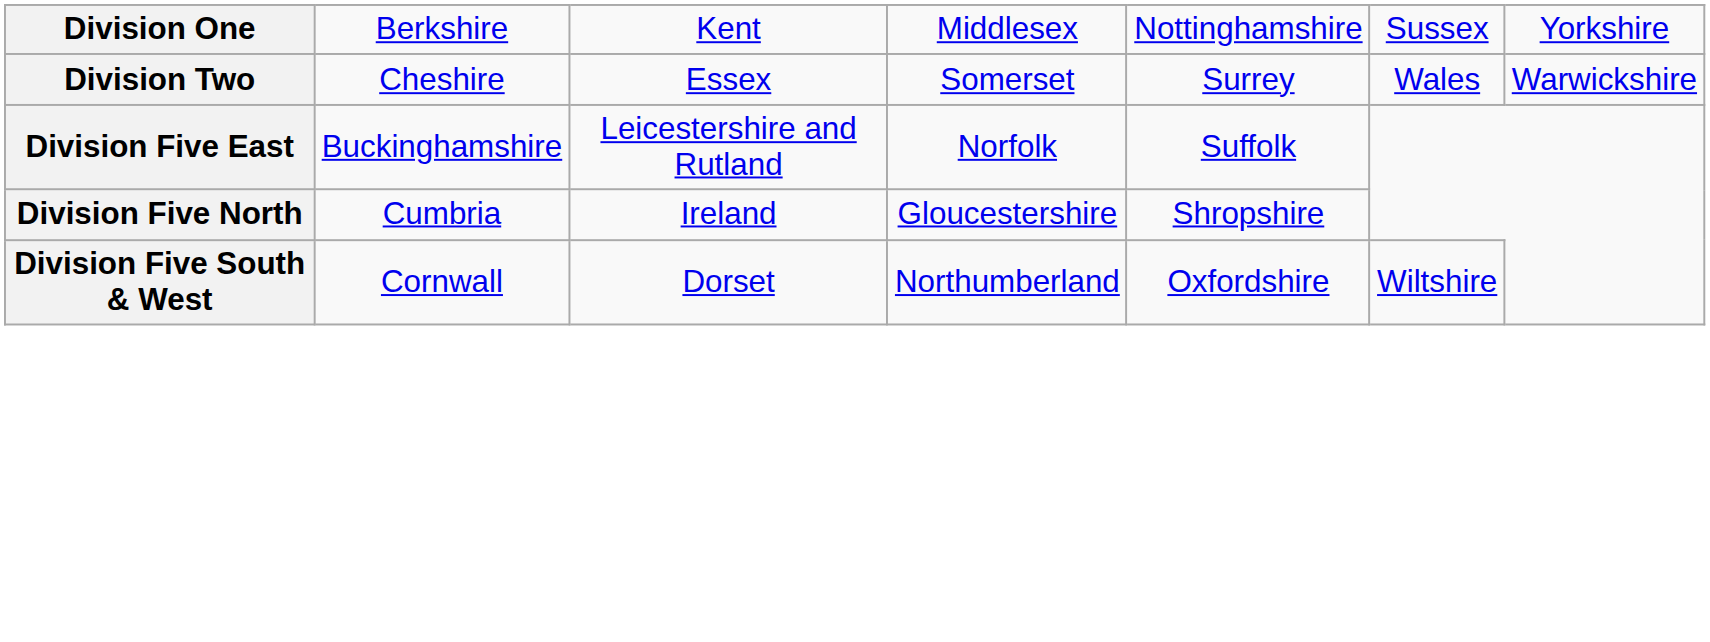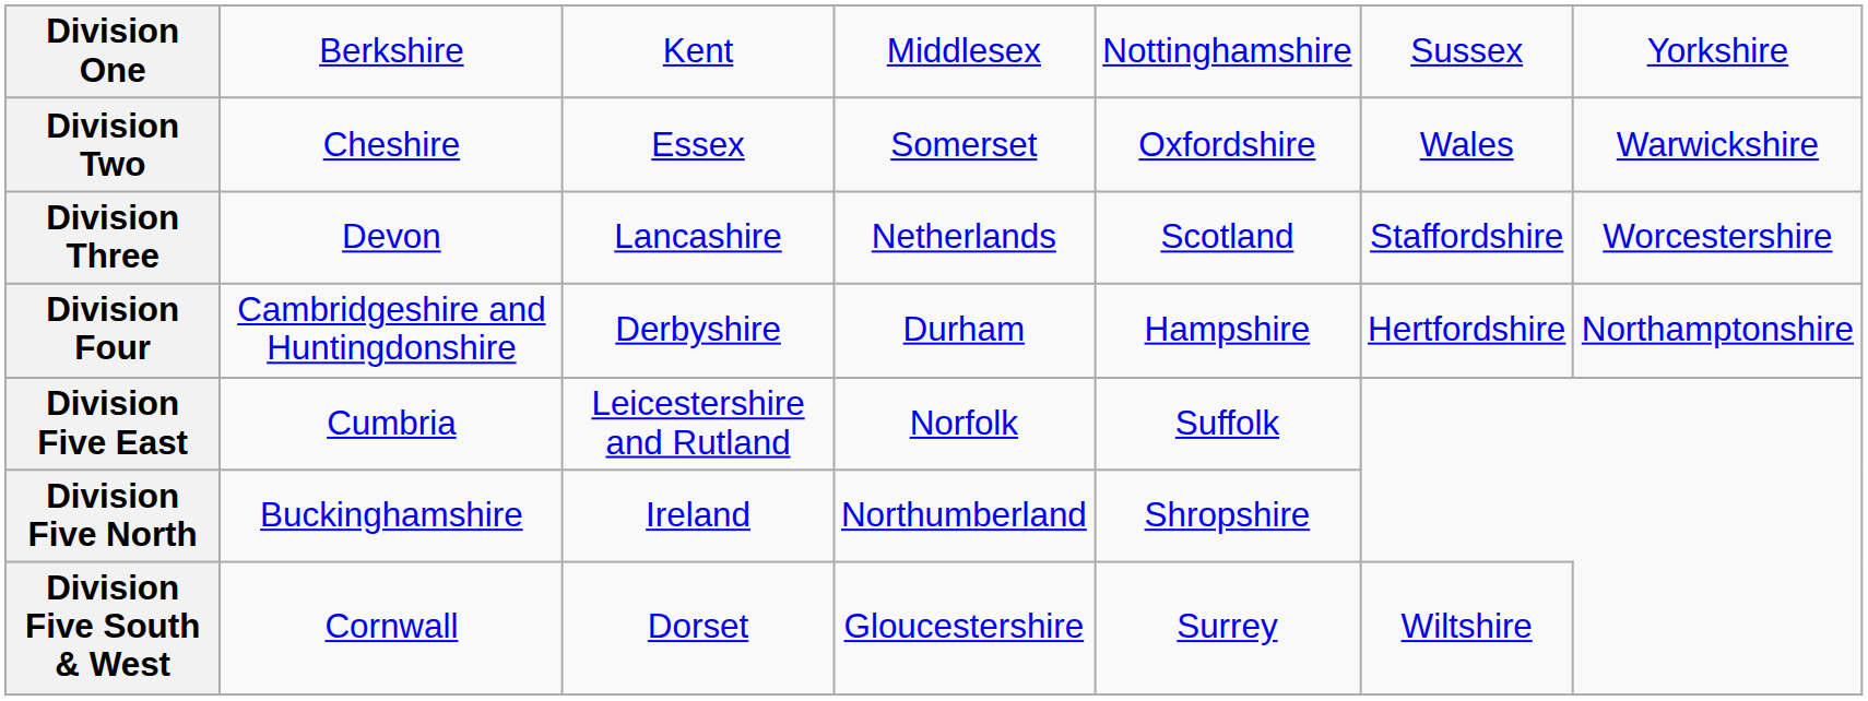Division Two | column 5: Surrey -> Oxfordshire
+ row: Division Three | Devon | Lancashire | Netherlands | Scotland | Staffordshire | Worcestershire
+ row: Division Four | Cambridgeshire and Huntingdonshire | Derbyshire | Durham | Hampshire | Hertfordshire | Northamptonshire
Division Five East | column 2: Buckinghamshire -> Cumbria
Division Five North | column 2: Cumbria -> Buckinghamshire
Division Five North | column 4: Gloucestershire -> Northumberland
Division Five South & West | column 4: Northumberland -> Gloucestershire
Division Five South & West | column 5: Oxfordshire -> Surrey
